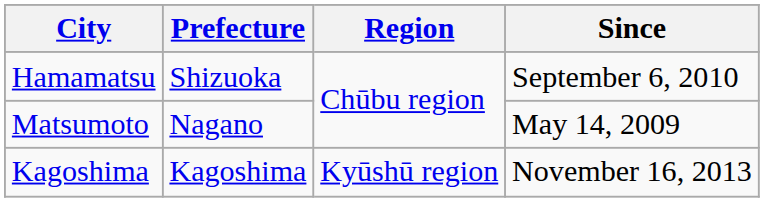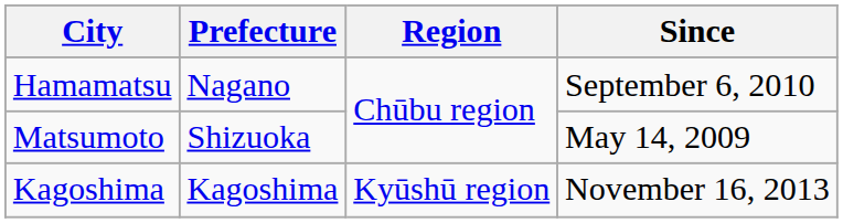Hamamatsu | Prefecture: Shizuoka -> Nagano
Matsumoto | Prefecture: Nagano -> Shizuoka
